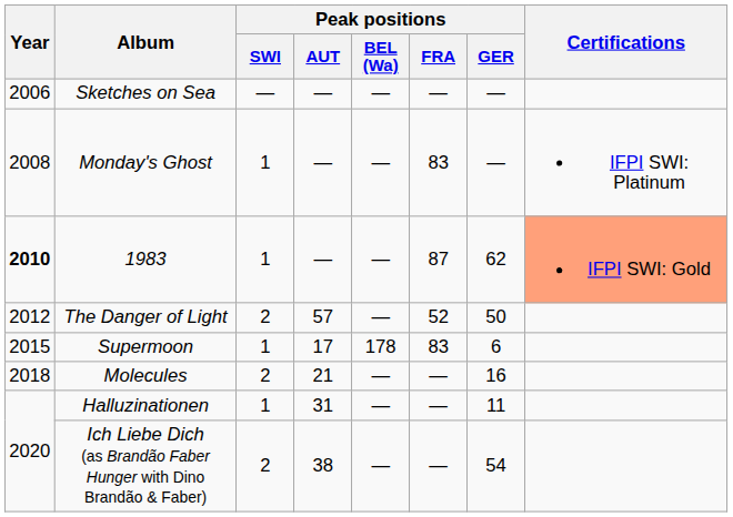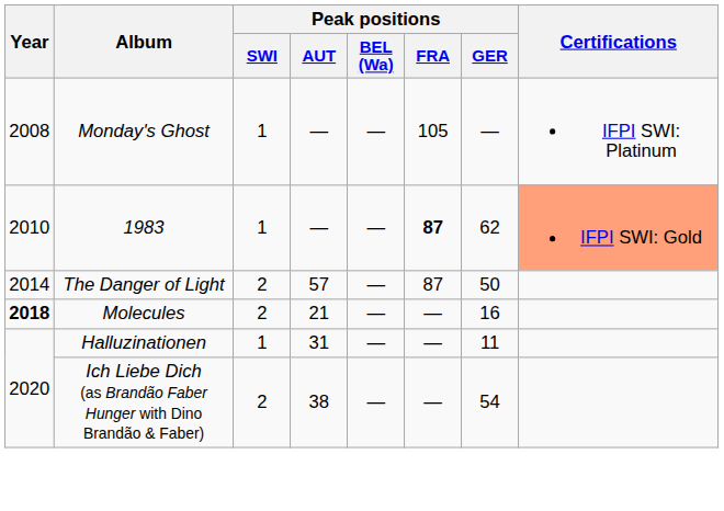- row: 2006 | Sketches on Sea | — | — | — | — | —
Monday's Ghost | Peak positions / FRA: 83 -> 105
1983 | Year: bold -> normal
1983 | Peak positions / FRA: normal -> bold
The Danger of Light | Year: 2012 -> 2014
The Danger of Light | Peak positions / FRA: 52 -> 87
- row: 2015 | Supermoon | 1 | 17 | 178 | 83 | 6
Molecules | Year: normal -> bold
